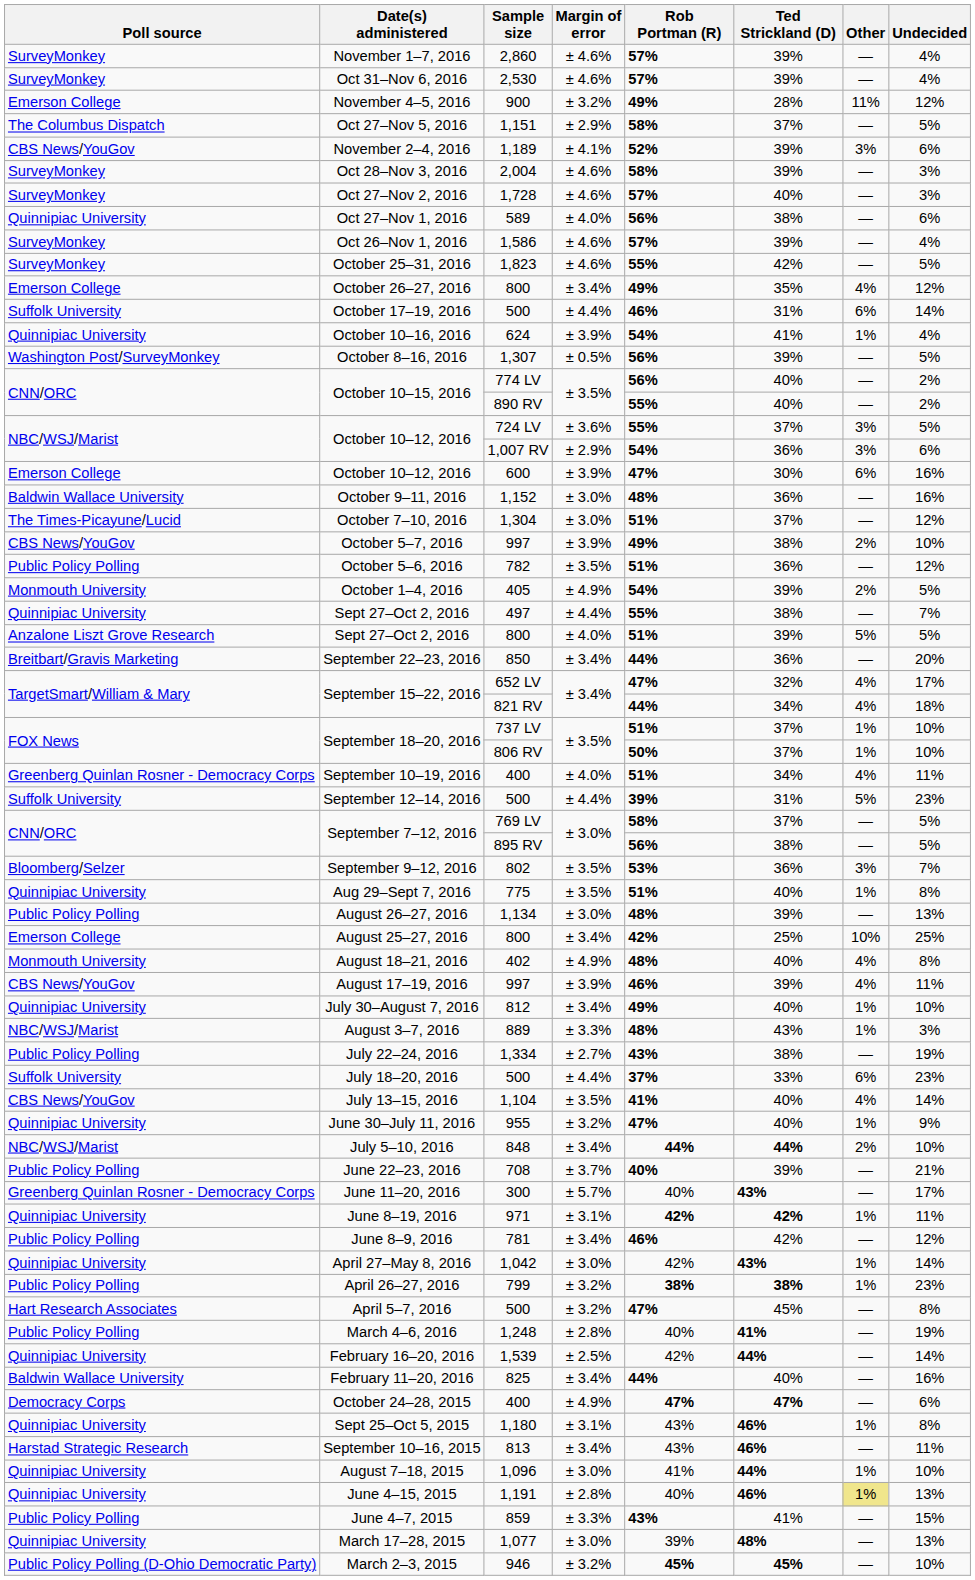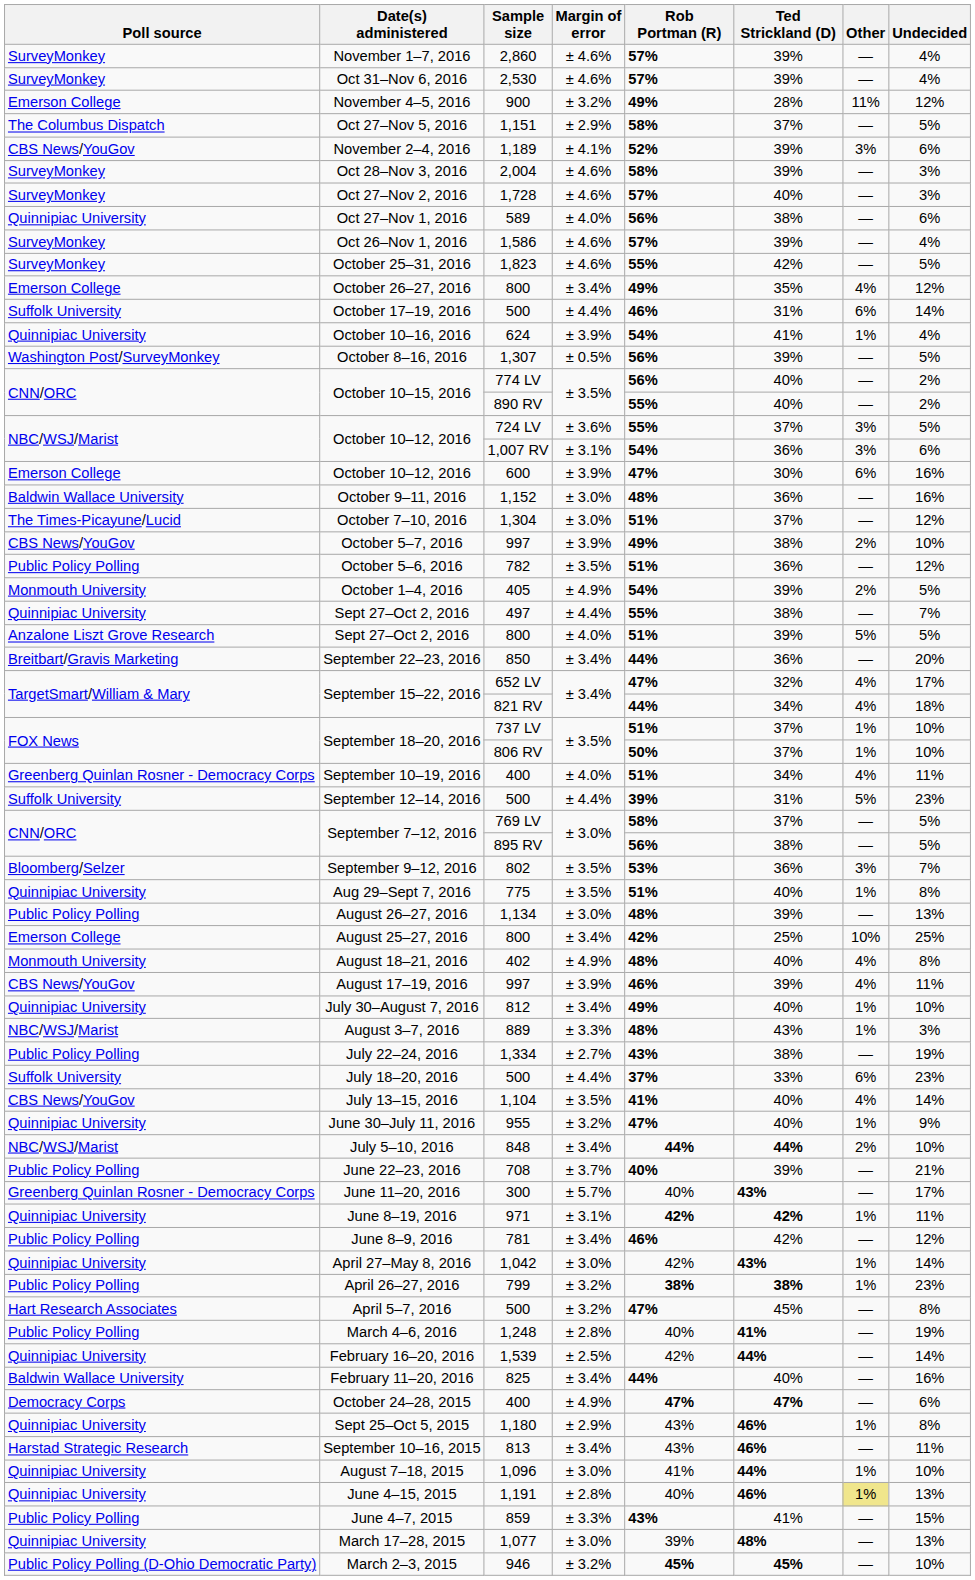October 10–12, 2016 / 1,007 RV | Margin of error: ± 2.9% -> ± 3.1%
Sept 25–Oct 5, 2015 | Margin of error: ± 3.1% -> ± 2.9%
